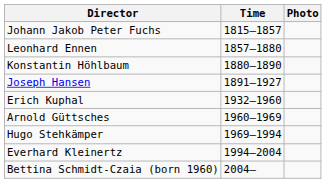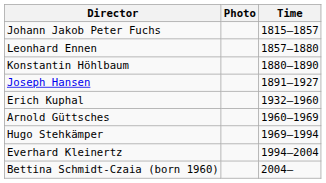columns swapped: Time <-> Photo
